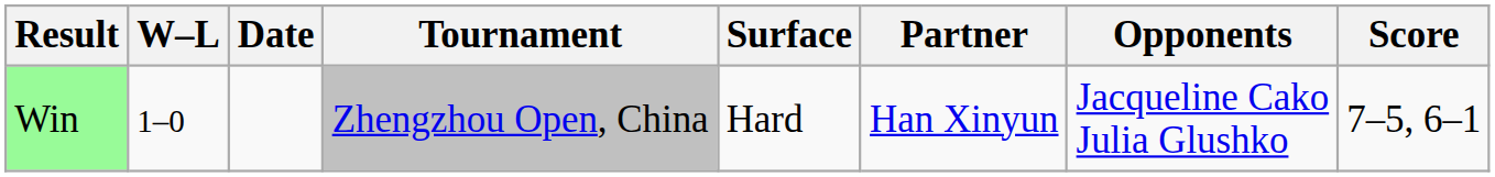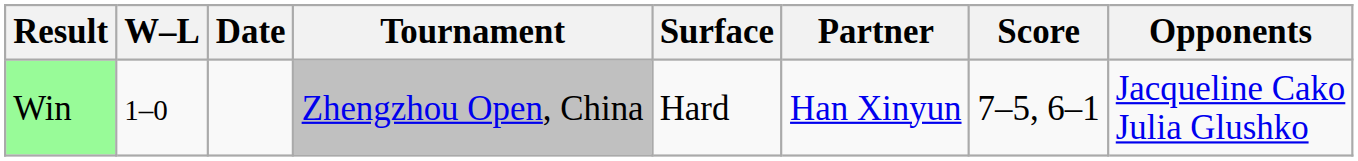columns swapped: Opponents <-> Score
